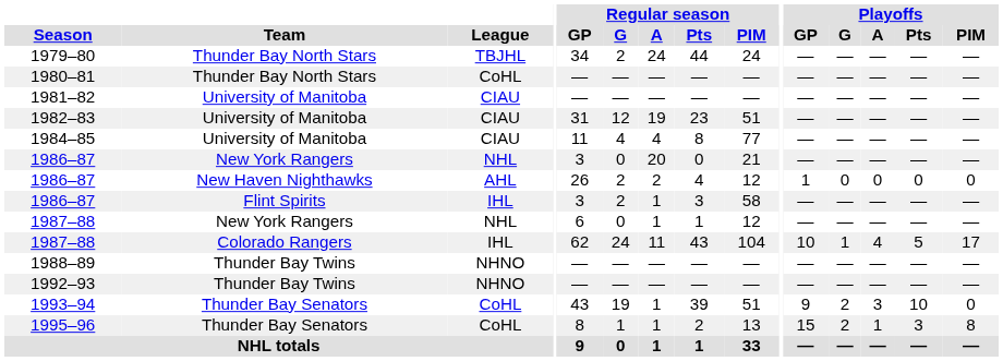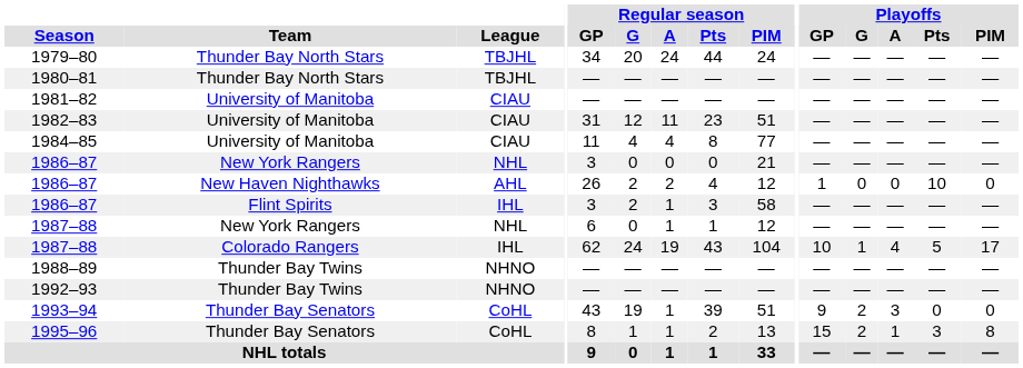1979–80 | Regular season / G: 2 -> 20
1980–81 | League: CoHL -> TBJHL
1982–83 | Regular season / A: 19 -> 11
1986–87 / New York Rangers | Regular season / A: 20 -> 0
1986–87 / New Haven Nighthawks | Playoffs / Pts: 0 -> 10
1987–88 / Colorado Rangers | Regular season / A: 11 -> 19
1993–94 | Playoffs / Pts: 10 -> 0
